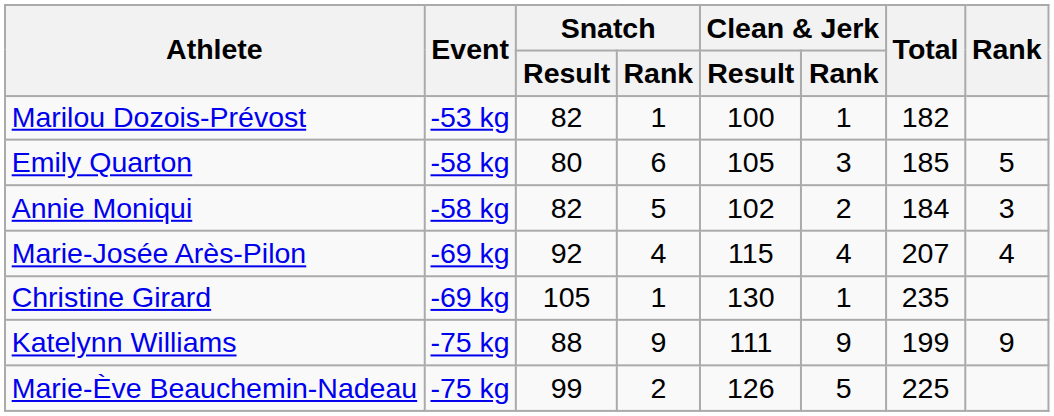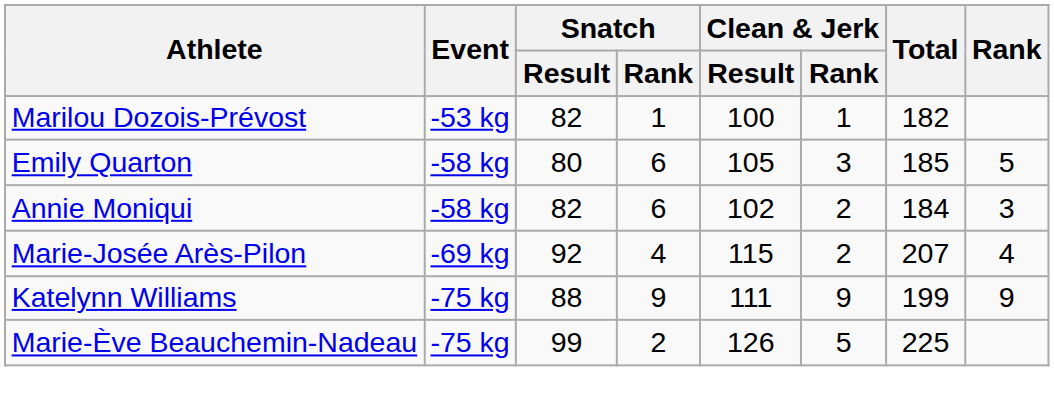Annie Moniqui | Snatch / Rank: 5 -> 6
Marie-Josée Arès-Pilon | Clean & Jerk / Rank: 4 -> 2
- row: Christine Girard | -69 kg | 105 | 1 | 130 | 1 | 235
